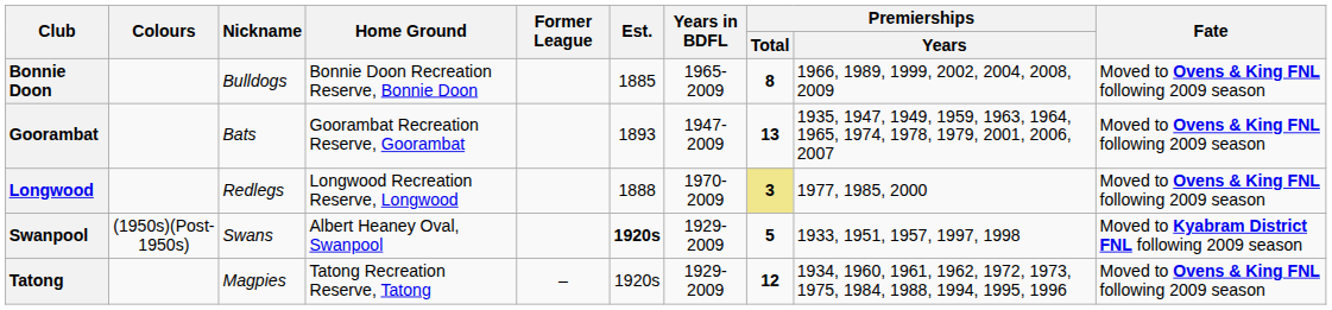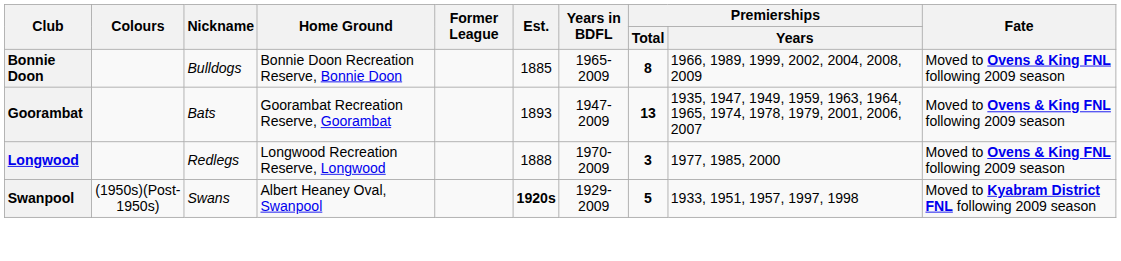Longwood | Premierships / Total: khaki background -> no background
- row: Tatong | Magpies | Tatong Recreation Reserve, Tatong | – | 1920s | 1929-2009 | 12 | 1934, 1960, 1961, 1962, 1972, 1973, 1975, 1984, 1988, 1994, 1995, 1996 | Moved to Ovens & King FNL following 2009 season
